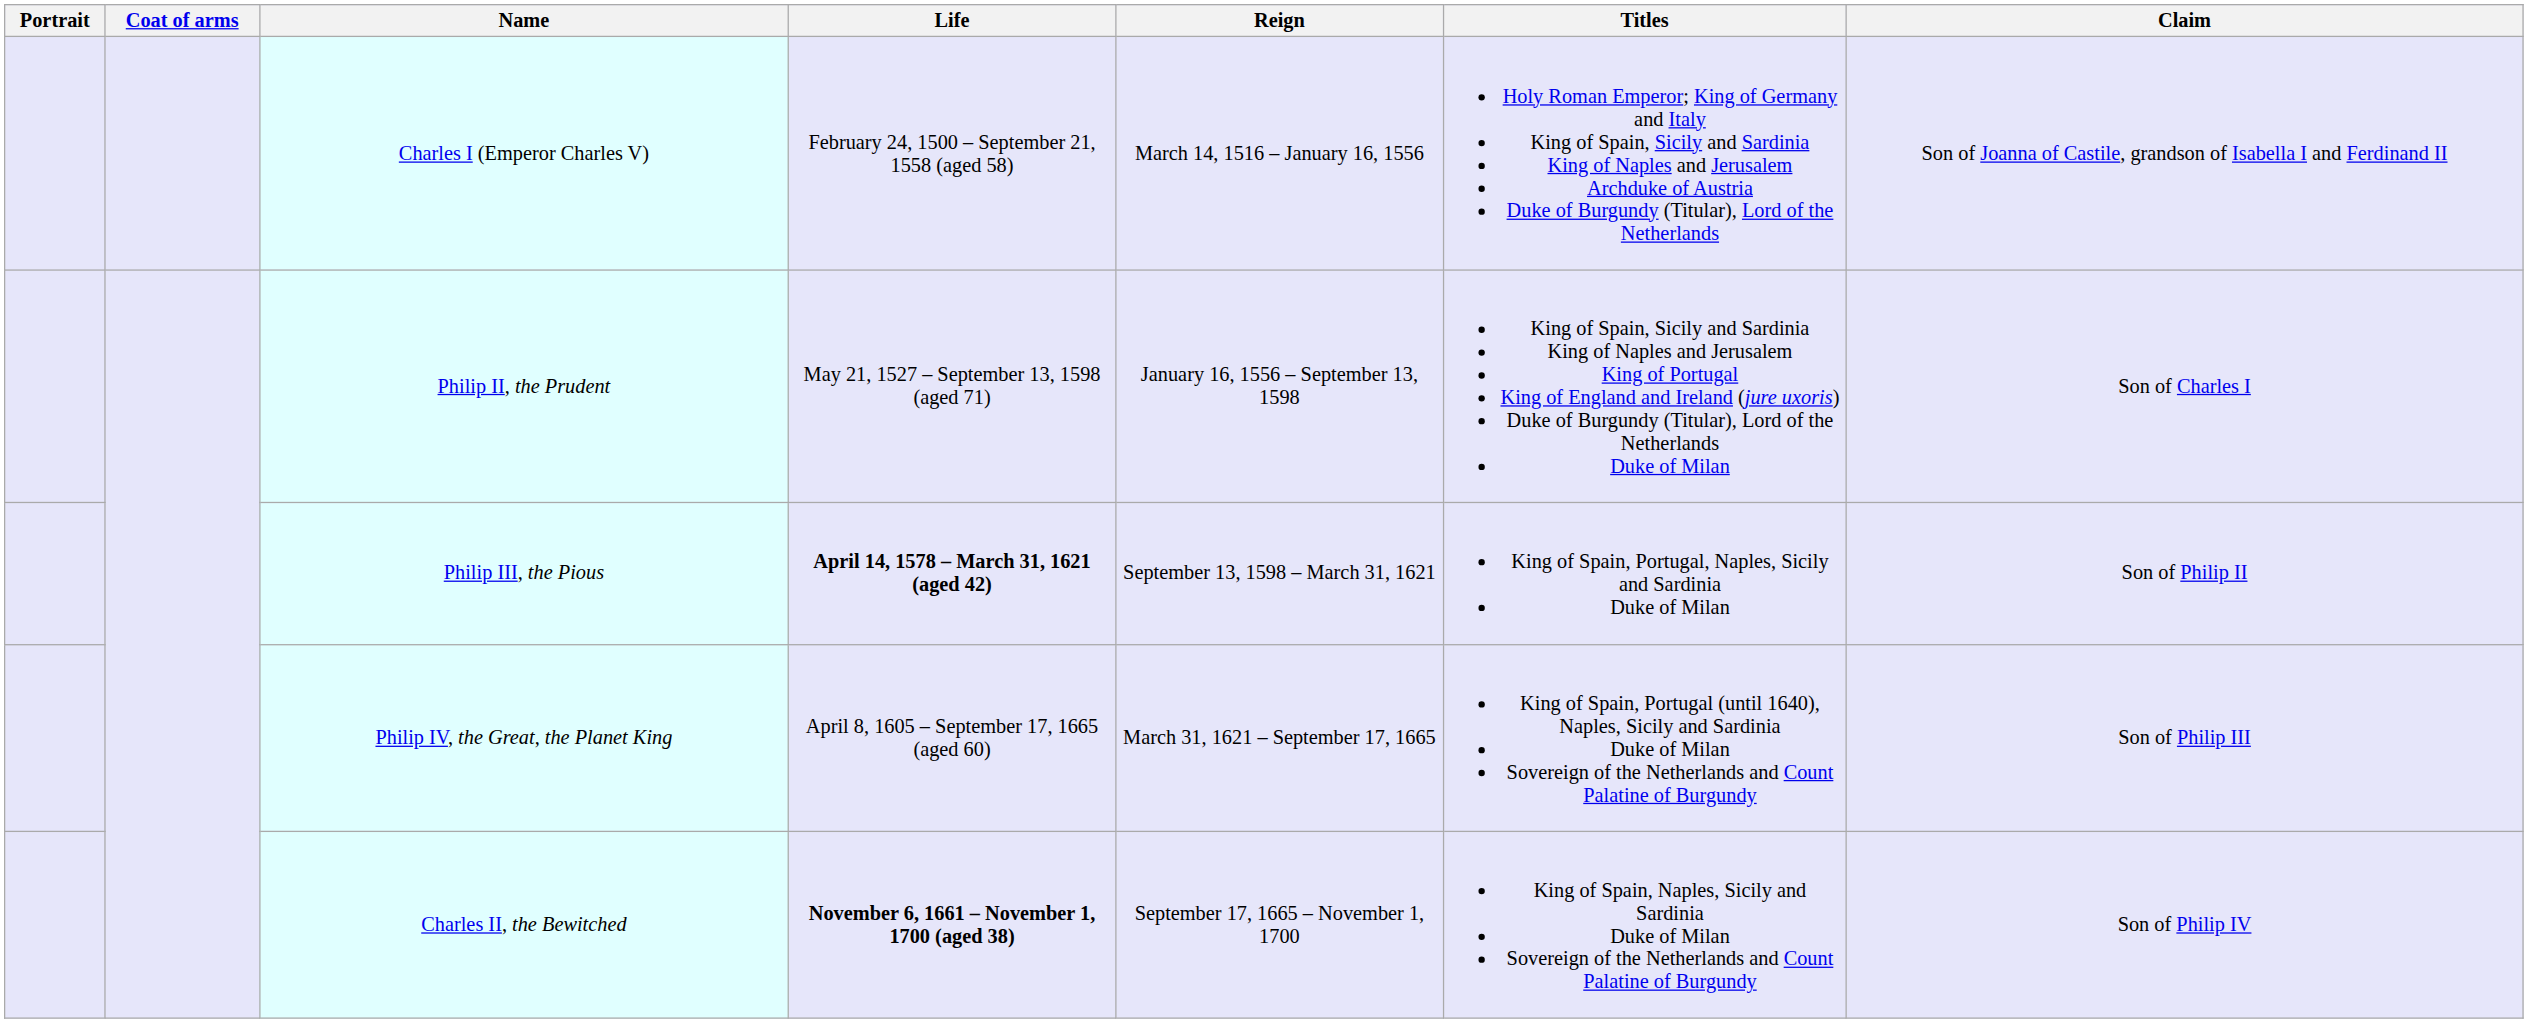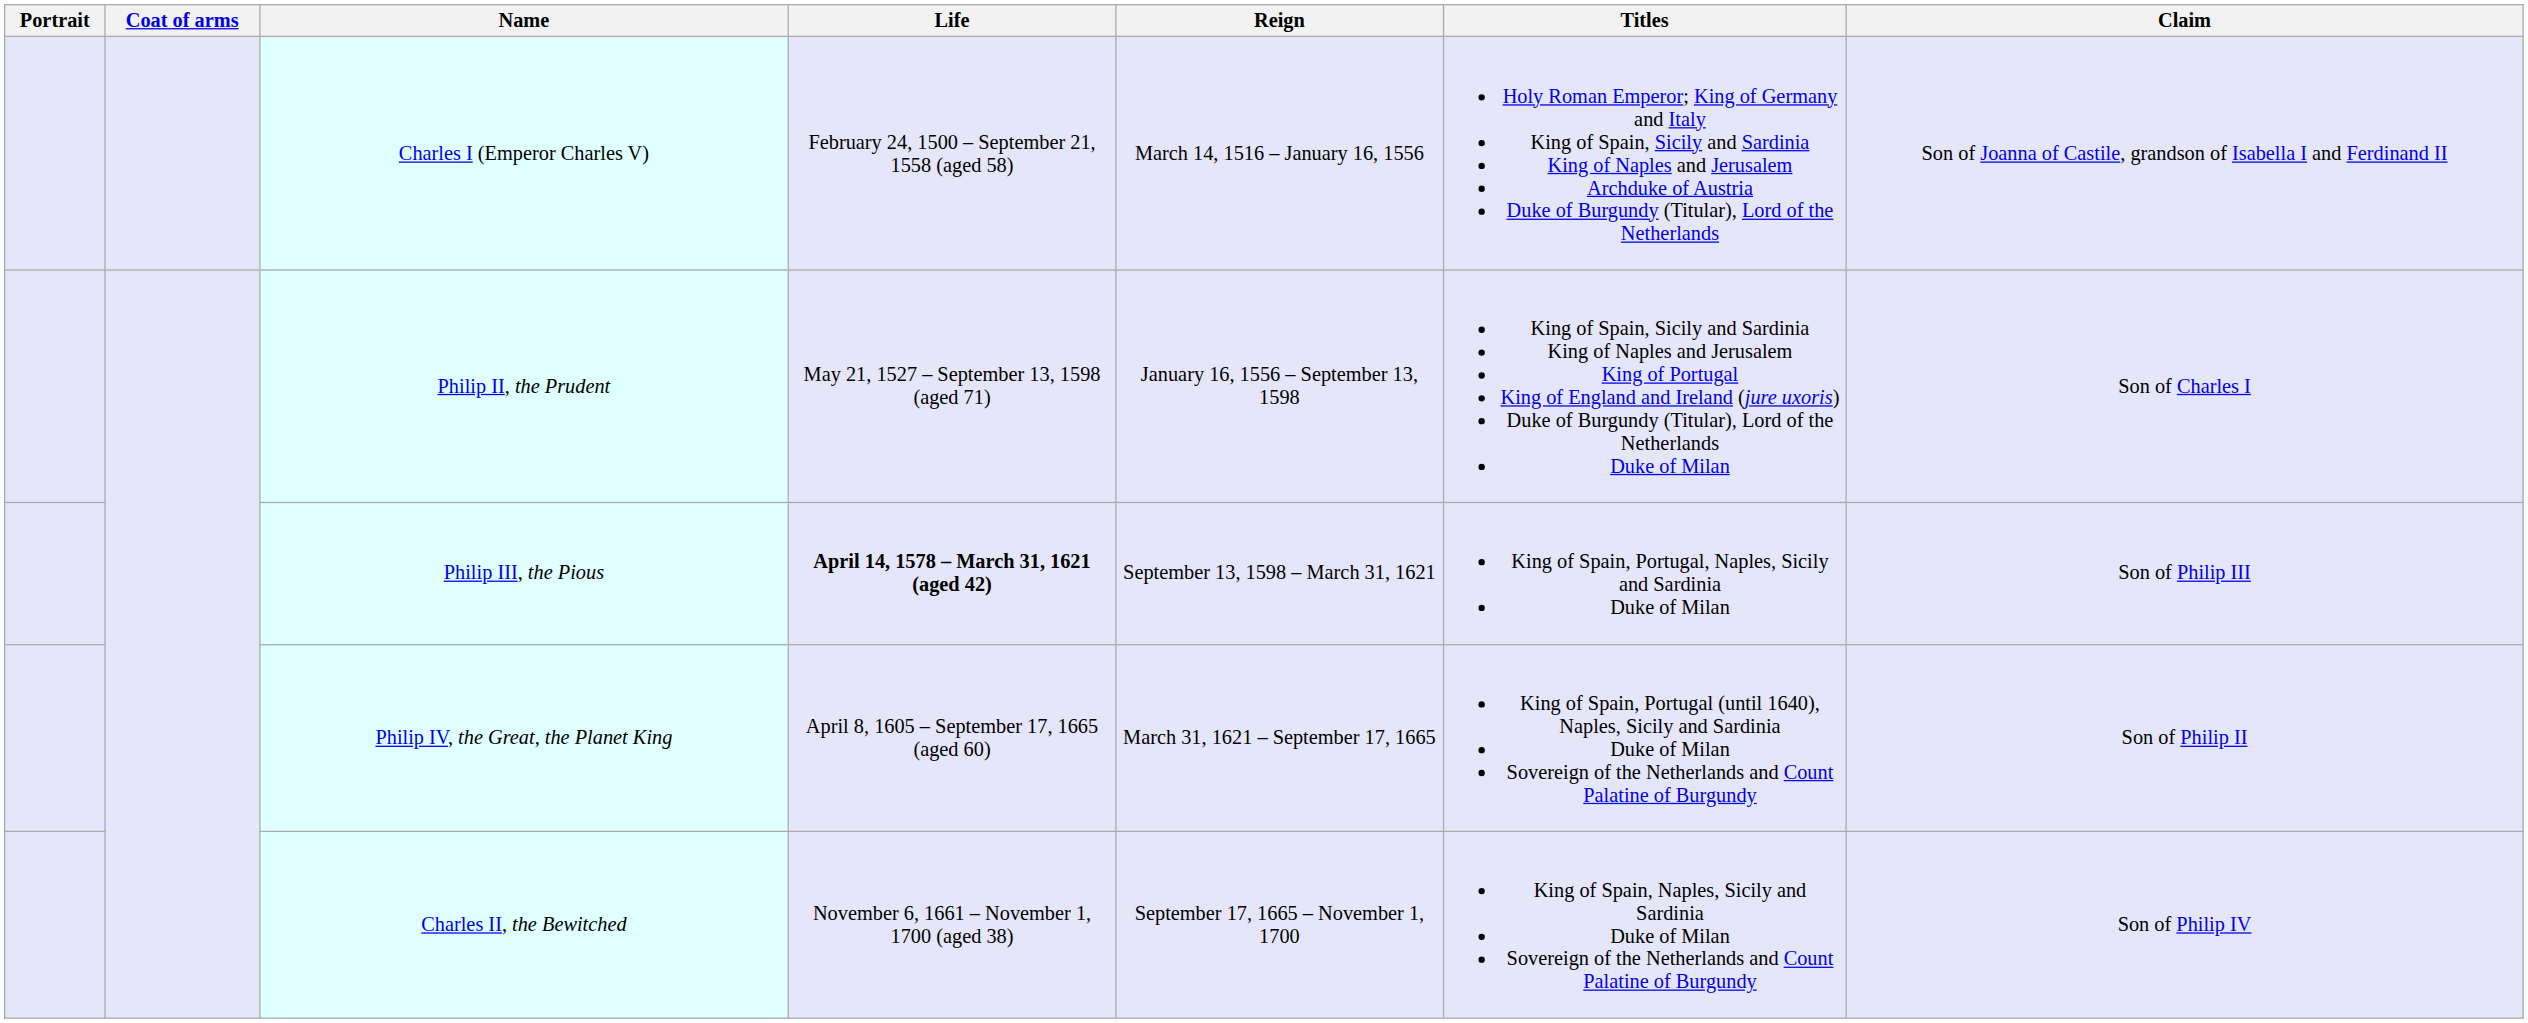Philip III, the Pious | Claim: Son of Philip II -> Son of Philip III
Philip IV, the Great, the Planet King | Claim: Son of Philip III -> Son of Philip II
Charles II, the Bewitched | Life: bold -> normal
